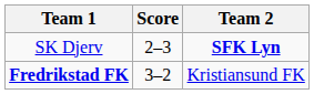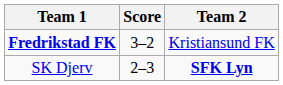rows swapped: SK Djerv <-> Fredrikstad FK
